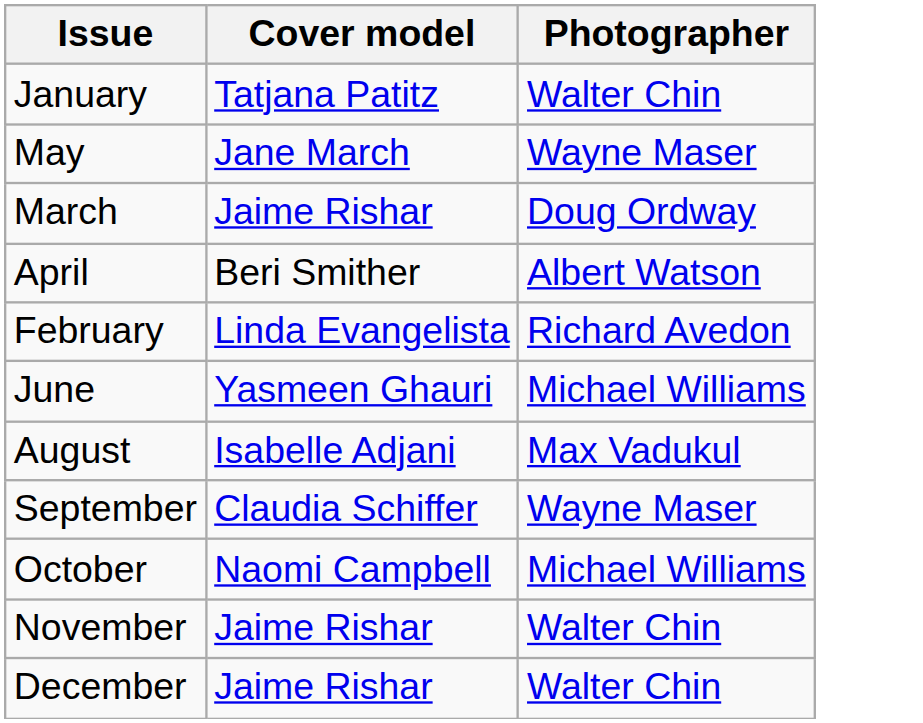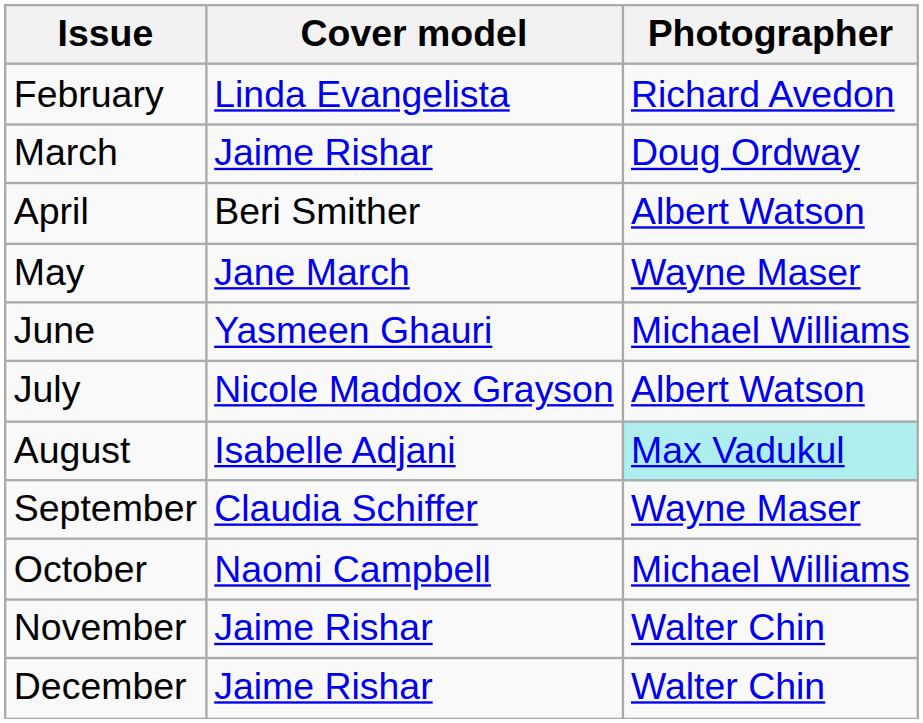- row: January | Tatjana Patitz | Walter Chin
rows swapped: February <-> May
+ row: July | Nicole Maddox Grayson | Albert Watson
August | Photographer: no background -> paleturquoise background
